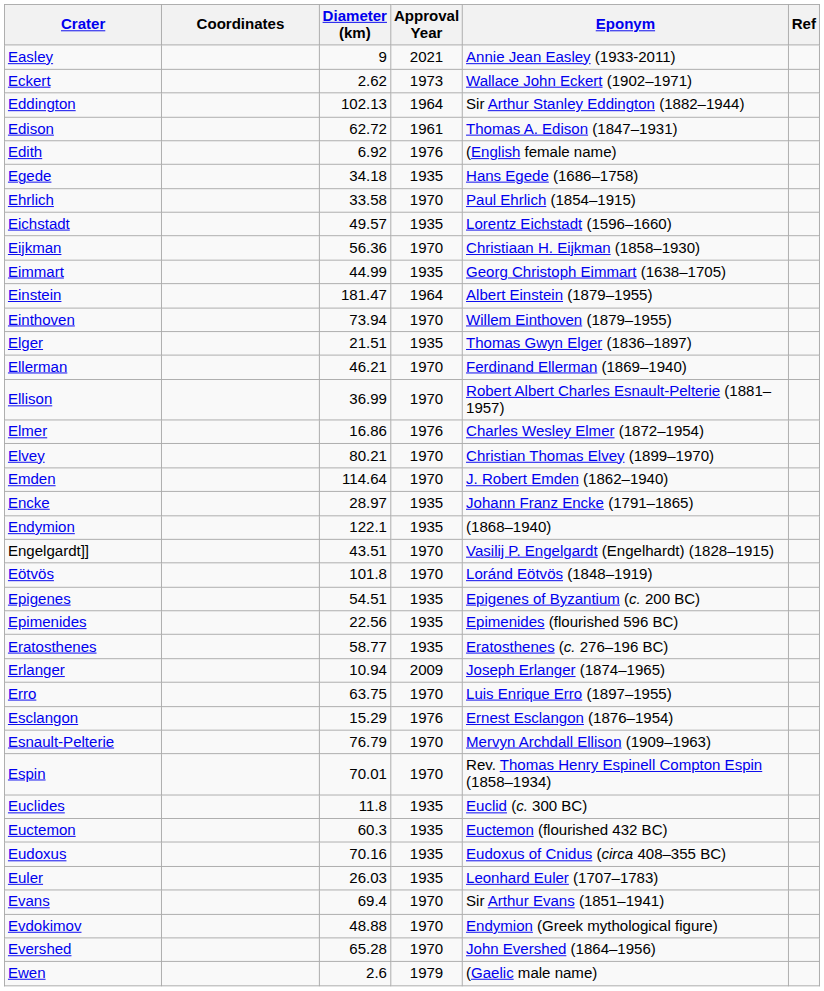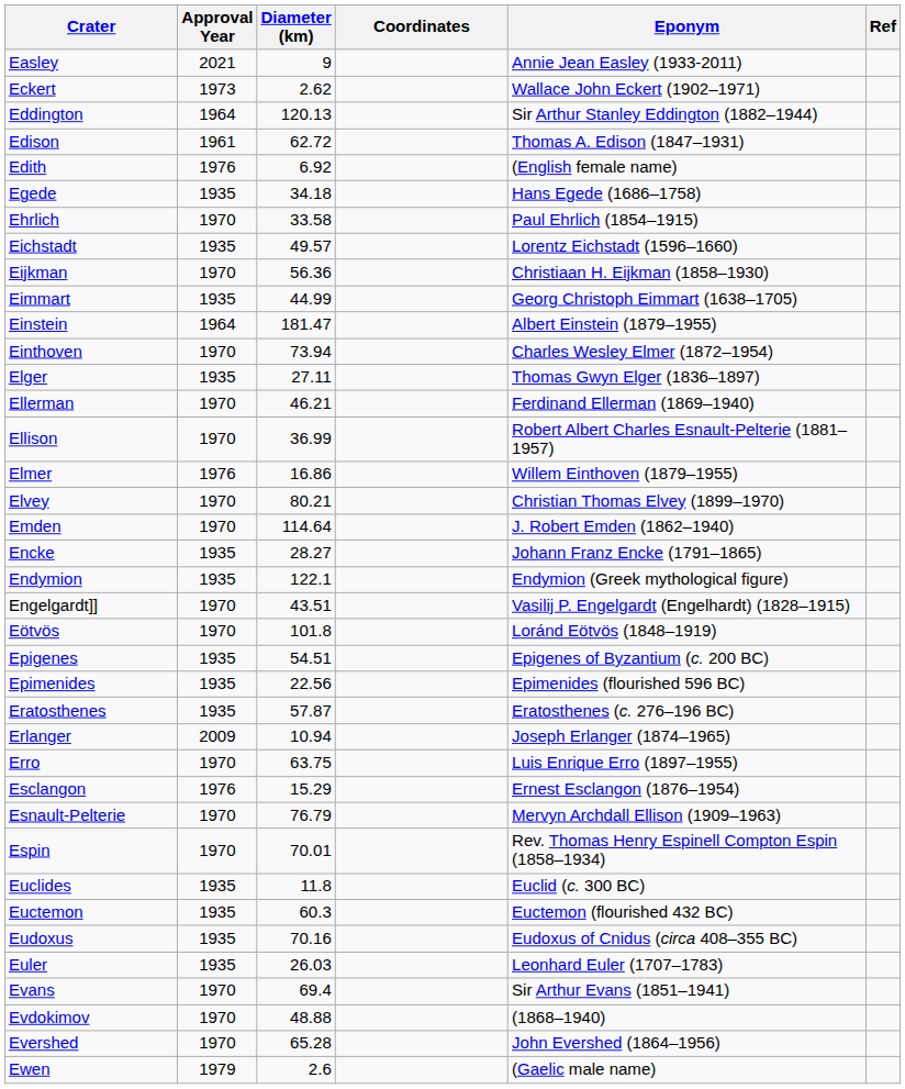columns swapped: Coordinates <-> Approval Year
Eddington | Diameter (km): 102.13 -> 120.13
Einthoven | Eponym: Willem Einthoven (1879–1955) -> Charles Wesley Elmer (1872–1954)
Elger | Diameter (km): 21.51 -> 27.11
Elmer | Eponym: Charles Wesley Elmer (1872–1954) -> Willem Einthoven (1879–1955)
Encke | Diameter (km): 28.97 -> 28.27
Endymion | Eponym: (1868–1940) -> Endymion (Greek mythological figure)
Eratosthenes | Diameter (km): 58.77 -> 57.87
Evdokimov | Eponym: Endymion (Greek mythological figure) -> (1868–1940)
